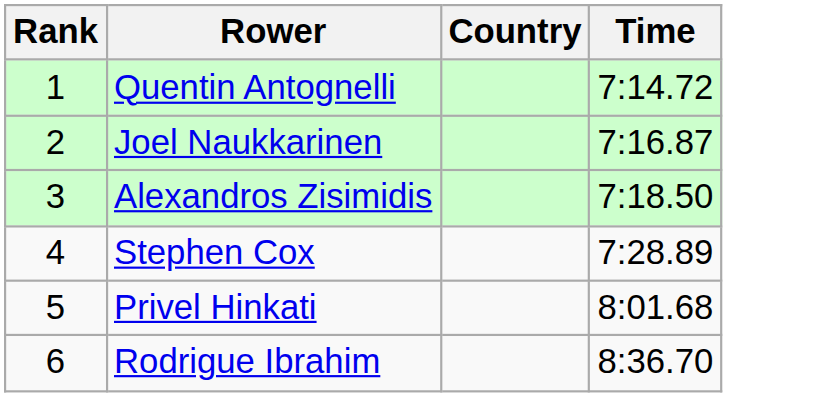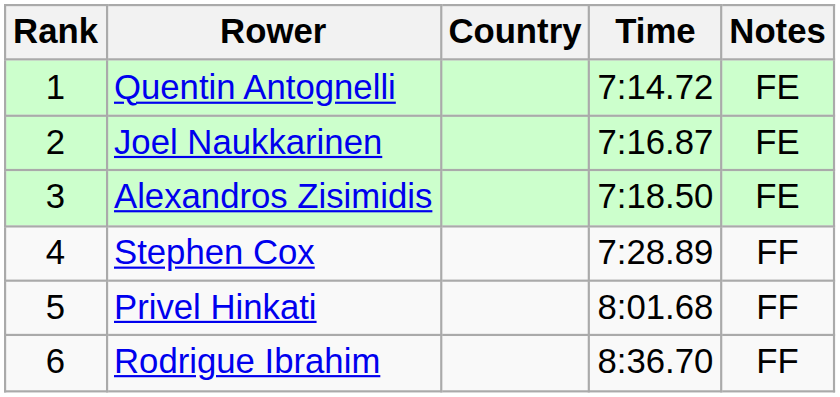+ column: Notes | FE | FE | FE | FF | FF | FF
